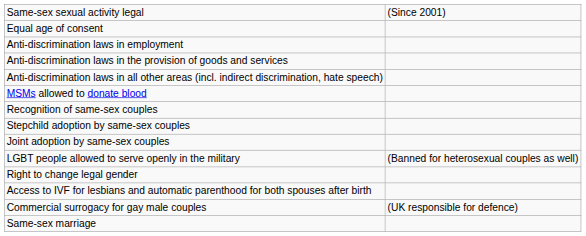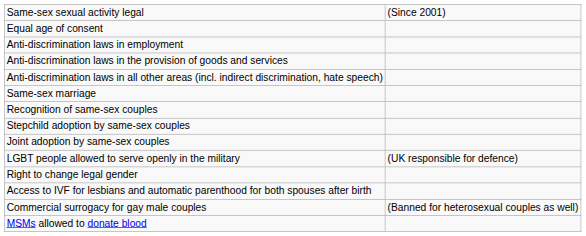rows swapped: Same-sex marriage <-> MSMs allowed to donate blood
LGBT people allowed to serve openly in the military | column 2: (Banned for heterosexual couples as well) -> (UK responsible for defence)
Commercial surrogacy for gay male couples | column 2: (UK responsible for defence) -> (Banned for heterosexual couples as well)
